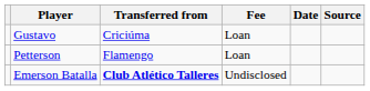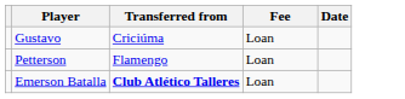- column: Source
Emerson Batalla | Fee: Undisclosed -> Loan
